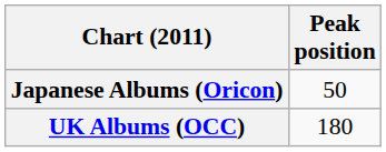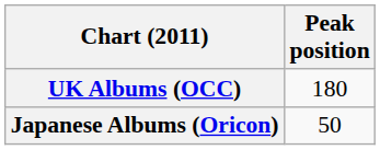rows swapped: Japanese Albums (Oricon) <-> UK Albums (OCC)
